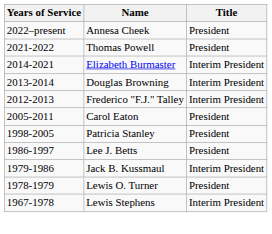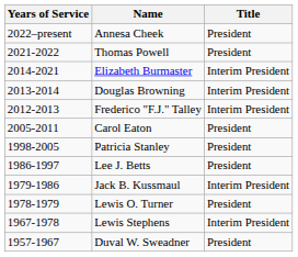+ row: 1957-1967 | Duval W. Sweadner | President
